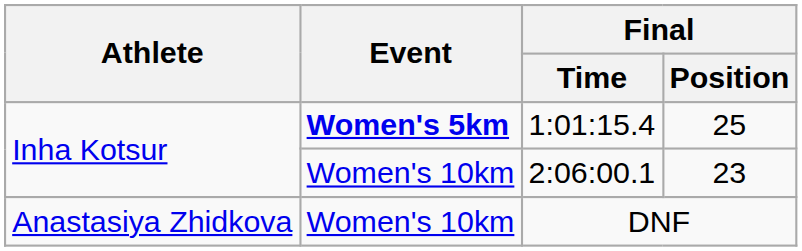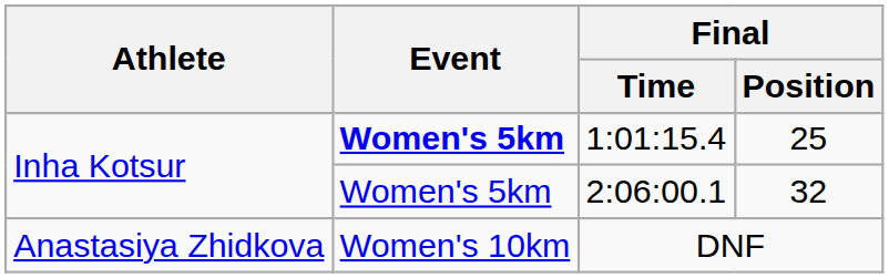2:06:00.1 | Event: Women's 10km -> Women's 5km
2:06:00.1 | Final / Position: 23 -> 32
